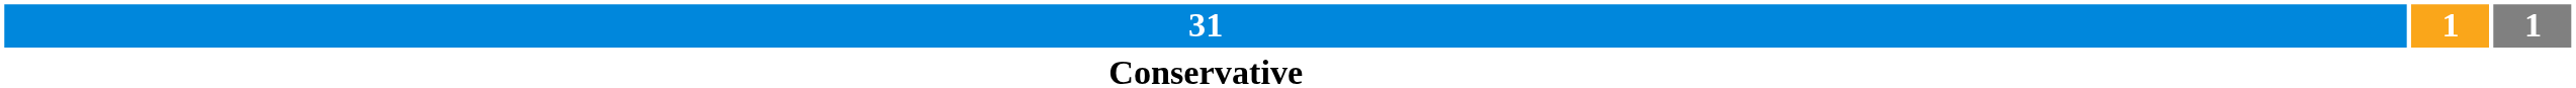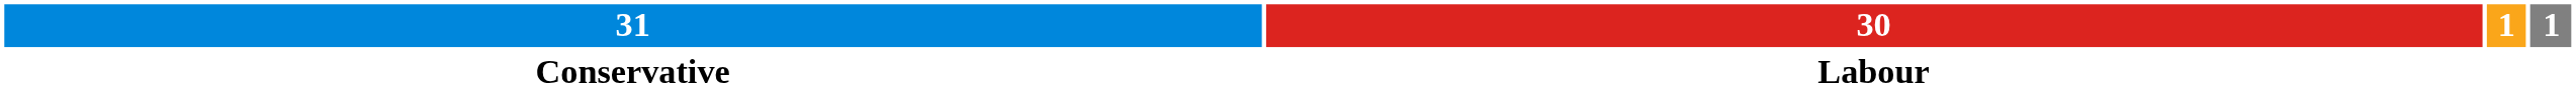+ column: 30 | Labour
